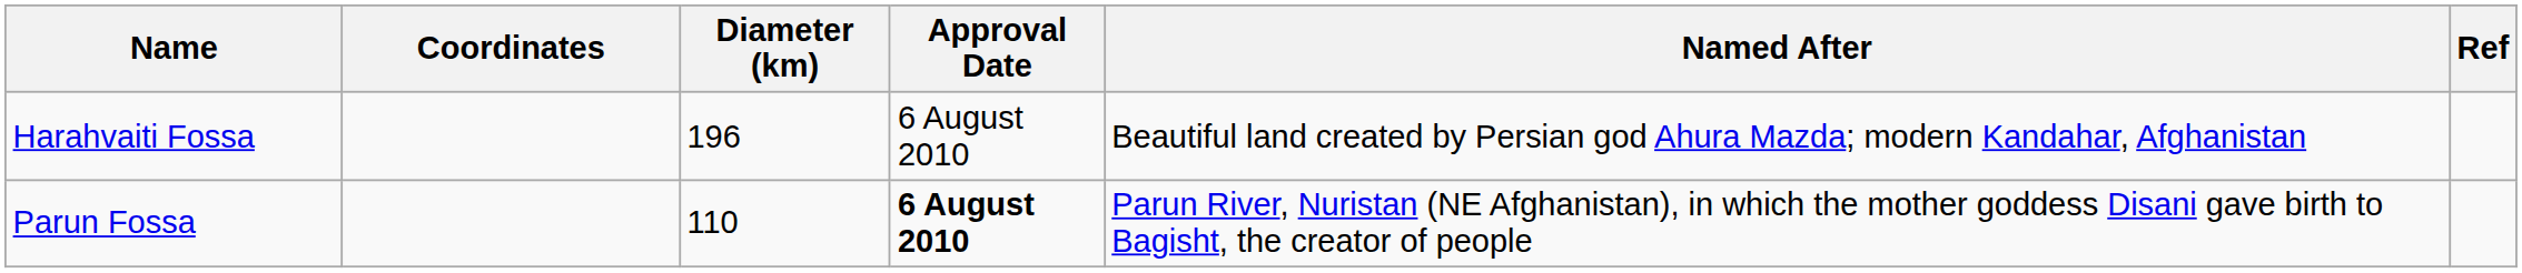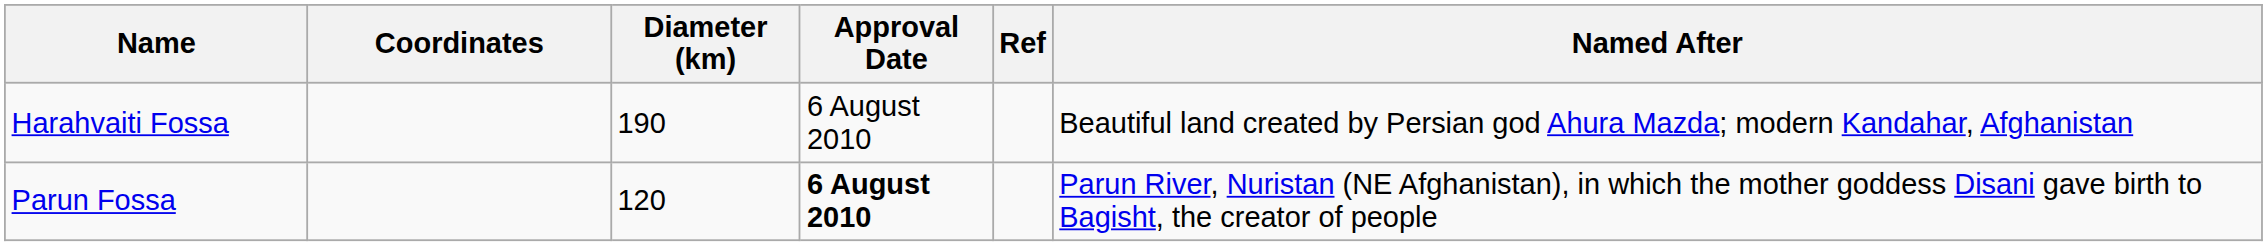columns swapped: Named After <-> Ref
Harahvaiti Fossa | Diameter (km): 196 -> 190
Parun Fossa | Diameter (km): 110 -> 120
